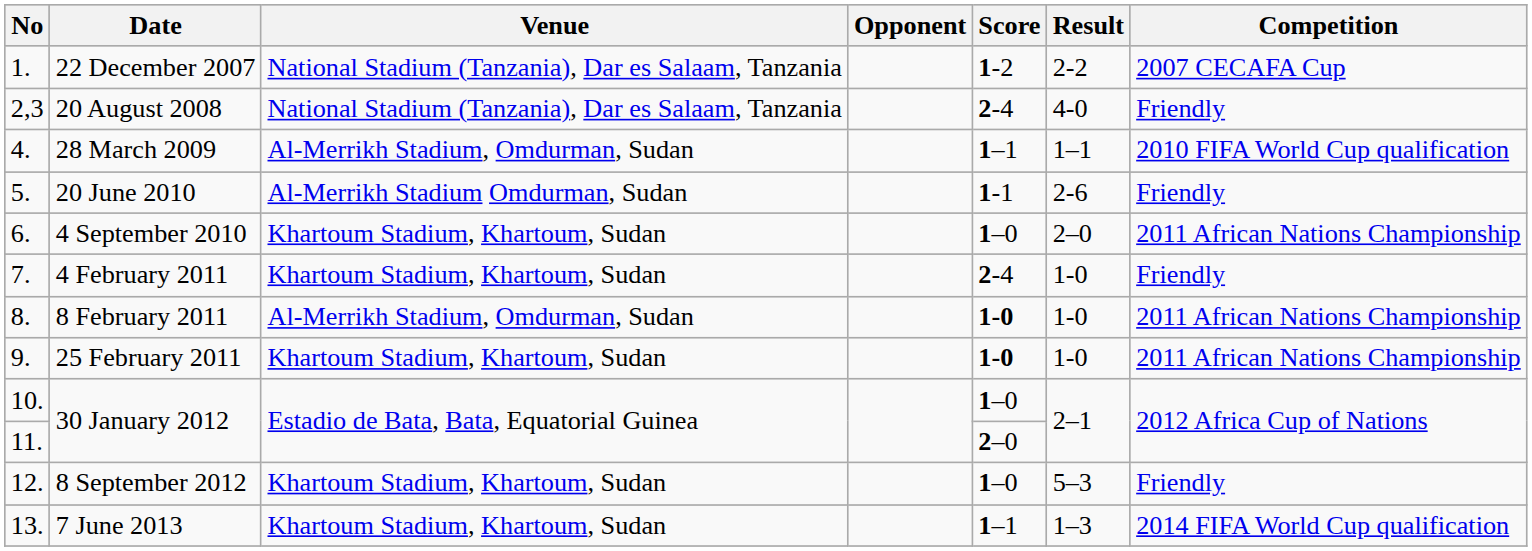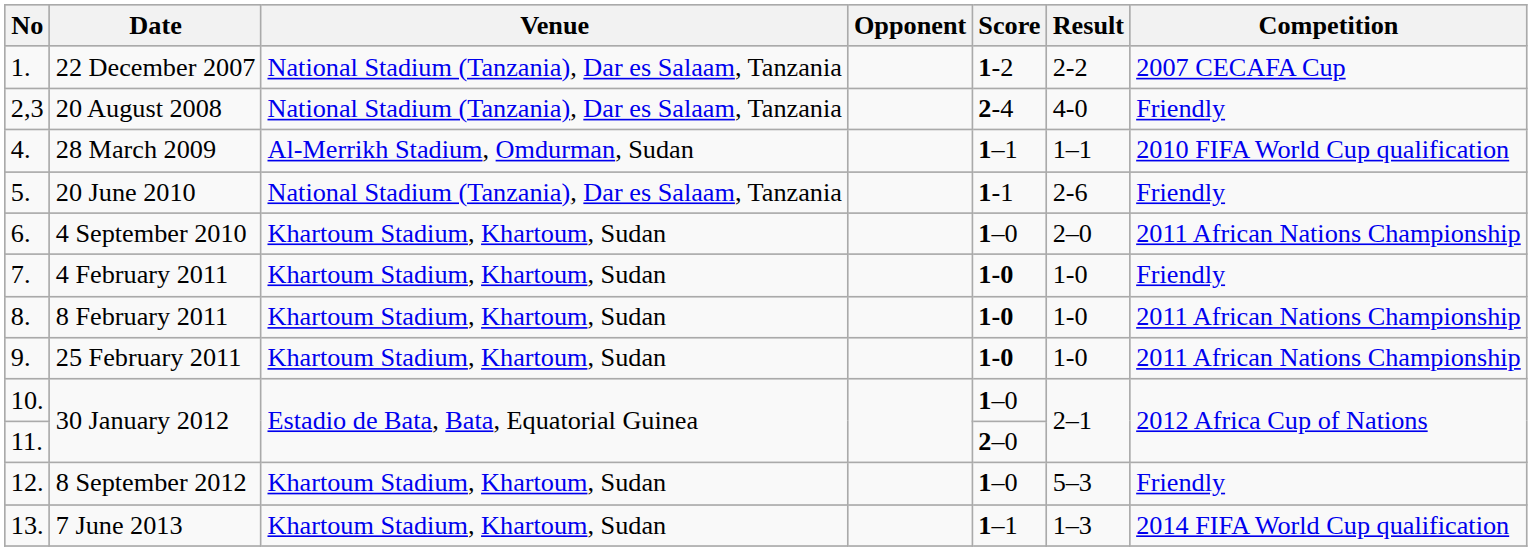20 June 2010 | Venue: Al-Merrikh Stadium Omdurman, Sudan -> National Stadium (Tanzania), Dar es Salaam, Tanzania
4 February 2011 | Score: 2-4 -> 1-0
8 February 2011 | Venue: Al-Merrikh Stadium, Omdurman, Sudan -> Khartoum Stadium, Khartoum, Sudan
